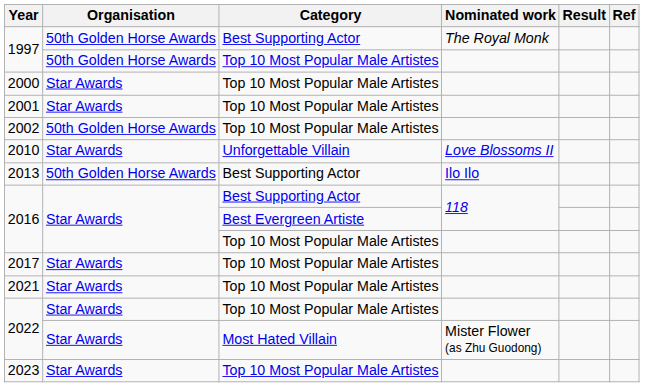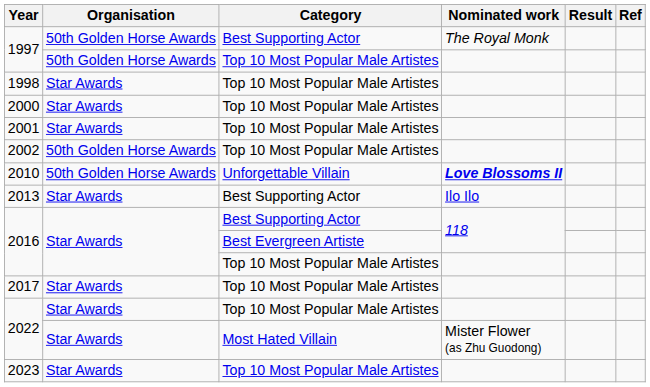+ row: 1998 | Star Awards | Top 10 Most Popular Male Artistes
2010 | Organisation: Star Awards -> 50th Golden Horse Awards
2010 | Nominated work: normal -> bold
2013 | Organisation: 50th Golden Horse Awards -> Star Awards
- row: 2021 | Star Awards | Top 10 Most Popular Male Artistes
